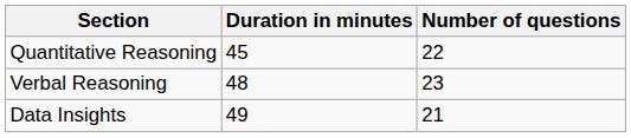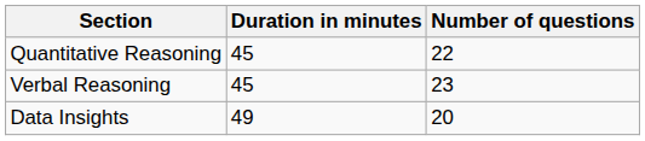Verbal Reasoning | Duration in minutes: 48 -> 45
Data Insights | Number of questions: 21 -> 20
